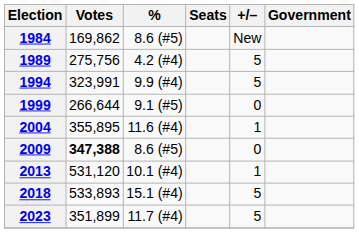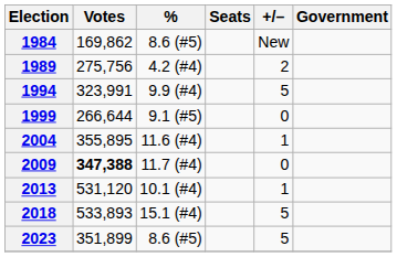1989 | +/–: 5 -> 2
2009 | %: 8.6 (#5) -> 11.7 (#4)
2023 | %: 11.7 (#4) -> 8.6 (#5)
